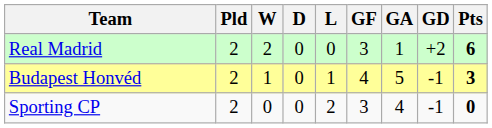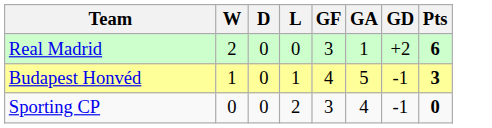- column: Pld | 2 | 2 | 2
